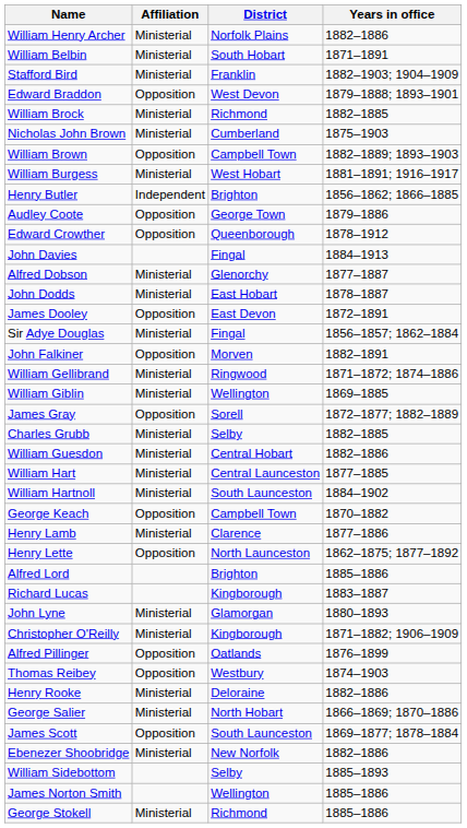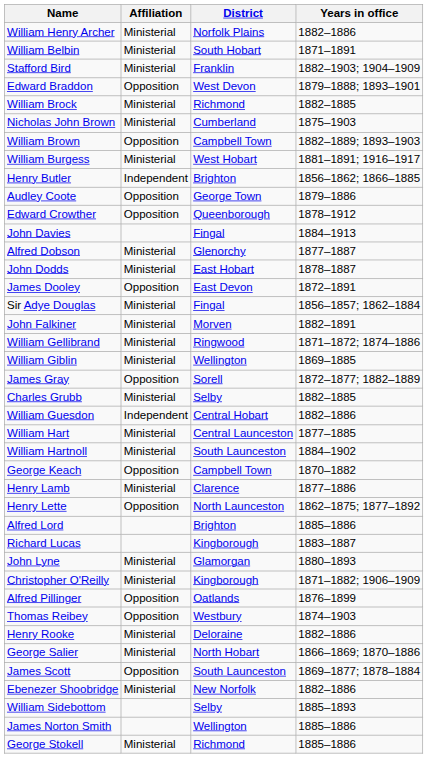John Falkiner | Affiliation: Opposition -> Ministerial
William Guesdon | Affiliation: Ministerial -> Independent
